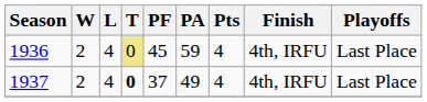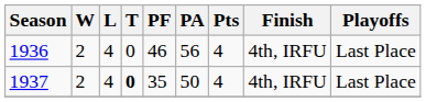1936 | T: khaki background -> no background
1936 | PF: 45 -> 46
1936 | PA: 59 -> 56
1937 | PF: 37 -> 35
1937 | PA: 49 -> 50
